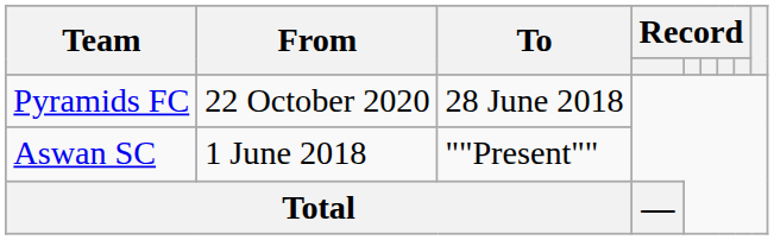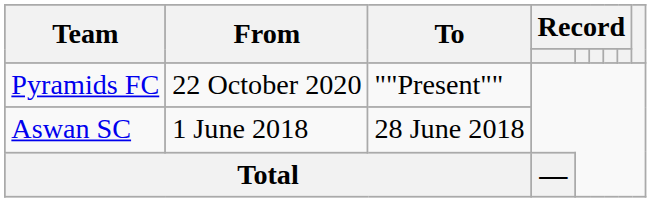Pyramids FC | To: 28 June 2018 -> ""Present""
Aswan SC | To: ""Present"" -> 28 June 2018
